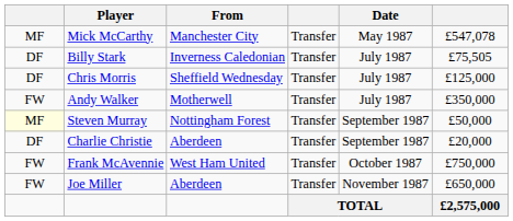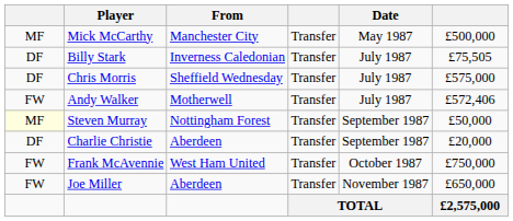Mick McCarthy | column 6: £547,078 -> £500,000
Chris Morris | column 6: £125,000 -> £575,000
Andy Walker | column 6: £350,000 -> £572,406
